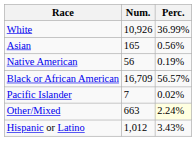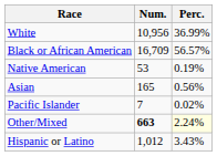White | Num.: 10,926 -> 10,956
rows swapped: Black or African American <-> Asian
Native American | Num.: 56 -> 53
Other/Mixed | Num.: normal -> bold
